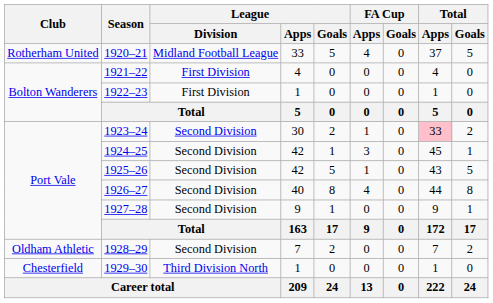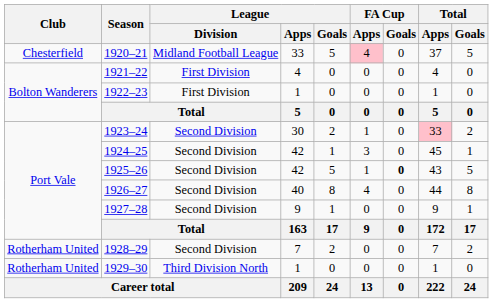1920–21 | Club: Rotherham United -> Chesterfield
1920–21 | FA Cup / Apps: no background -> pink background
1925–26 | FA Cup / Goals: normal -> bold
1928–29 | Club: Oldham Athletic -> Rotherham United
1929–30 | Club: Chesterfield -> Rotherham United
